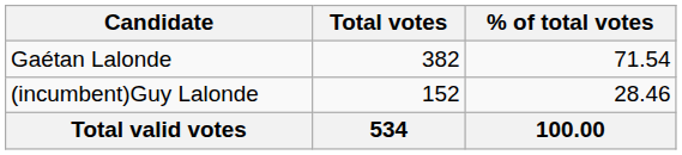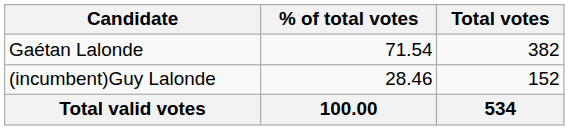columns swapped: Total votes <-> % of total votes
